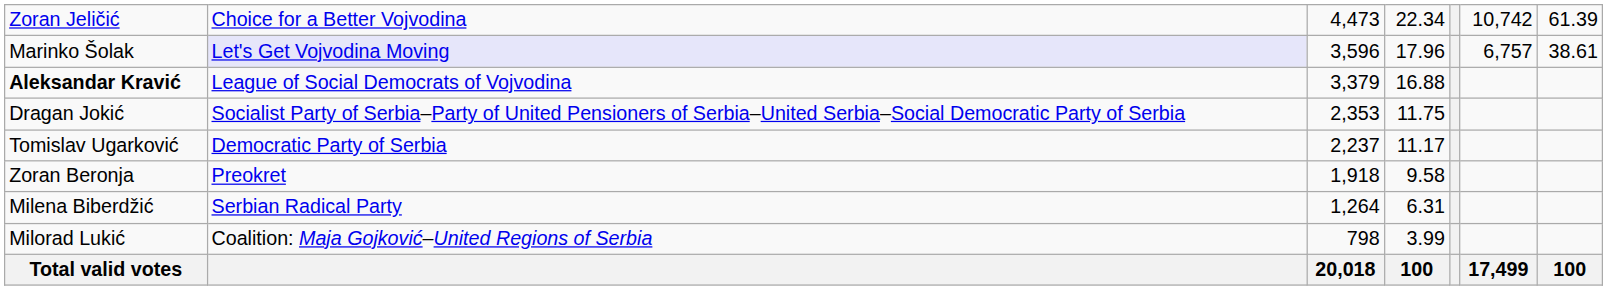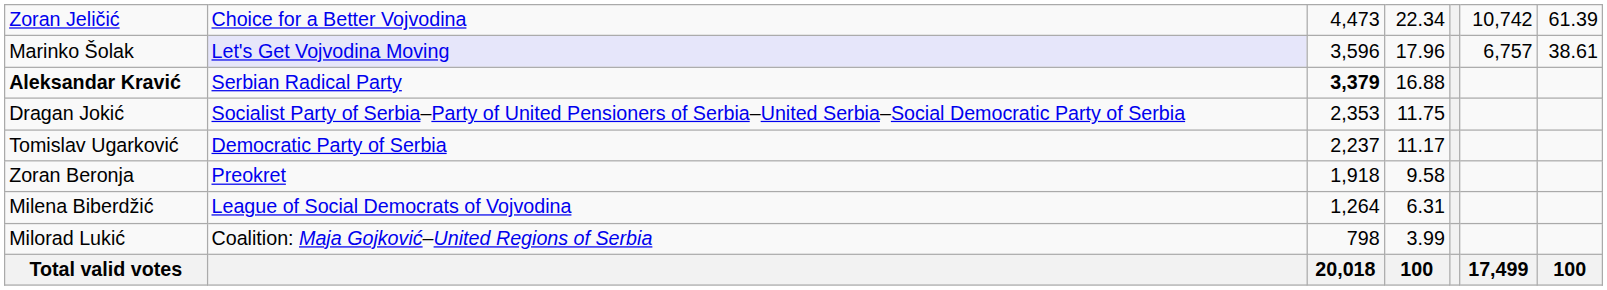Aleksandar Kravić | column 2: League of Social Democrats of Vojvodina -> Serbian Radical Party
Aleksandar Kravić | column 3: normal -> bold
Milena Biberdžić | column 2: Serbian Radical Party -> League of Social Democrats of Vojvodina
